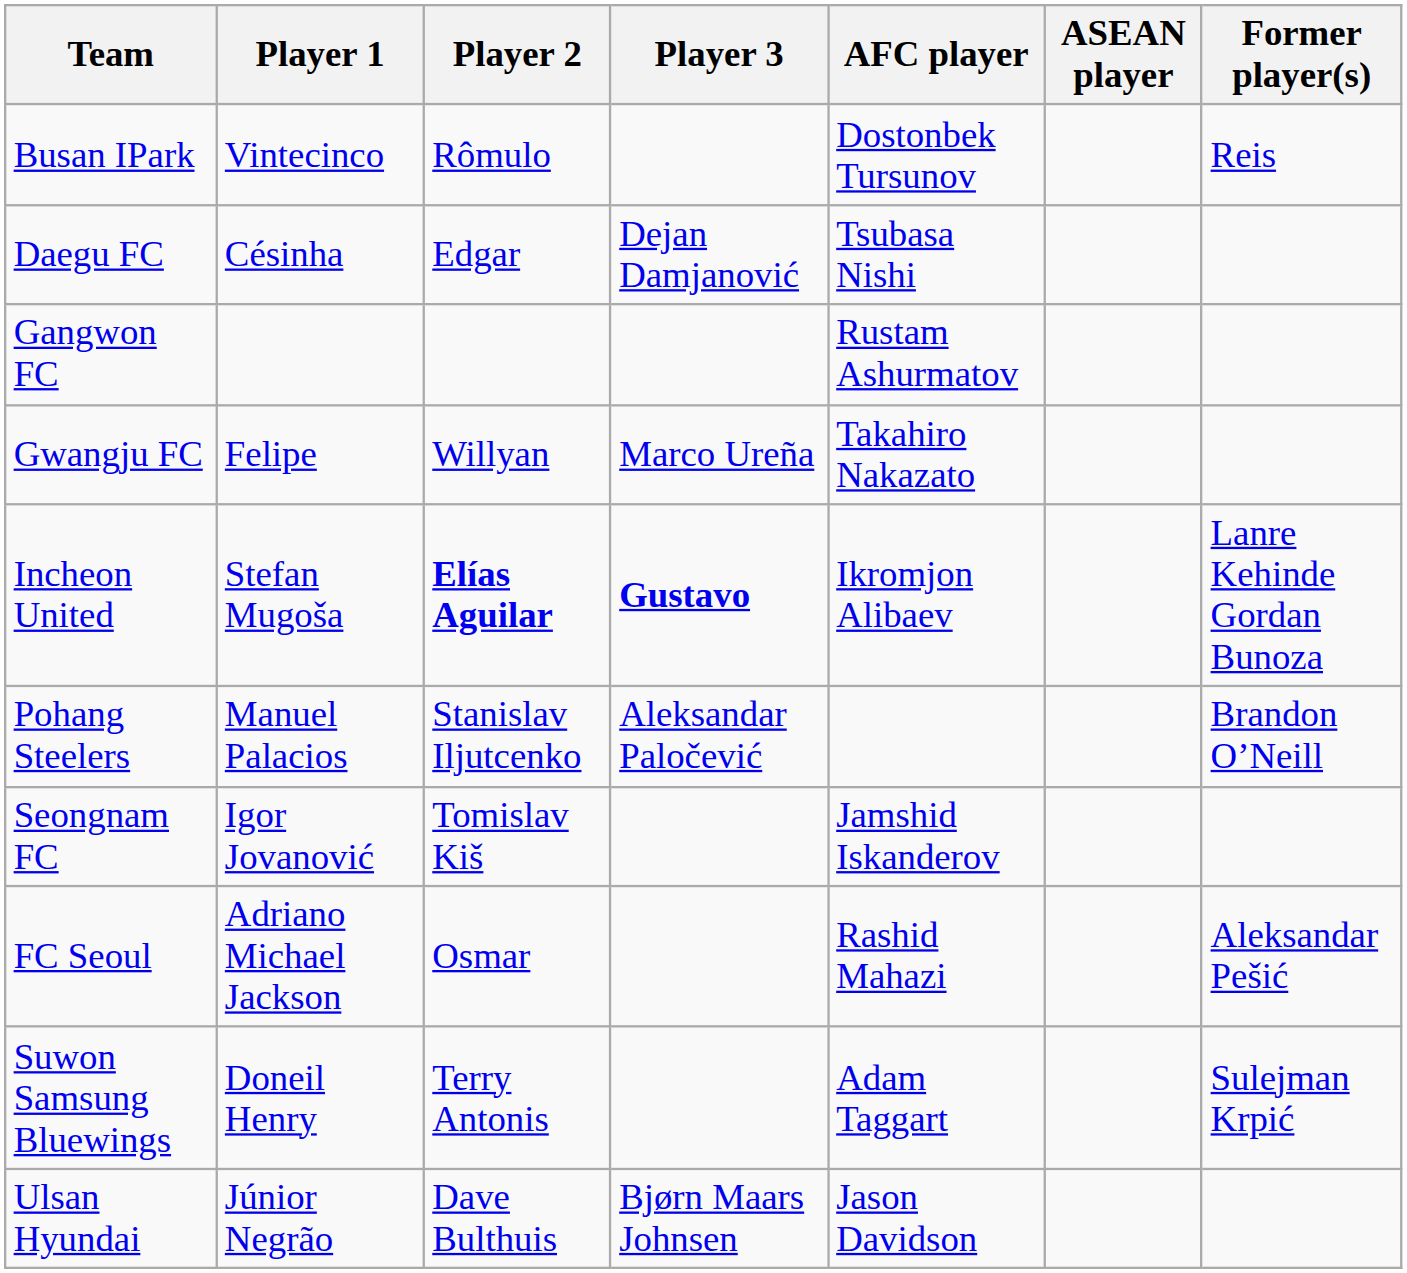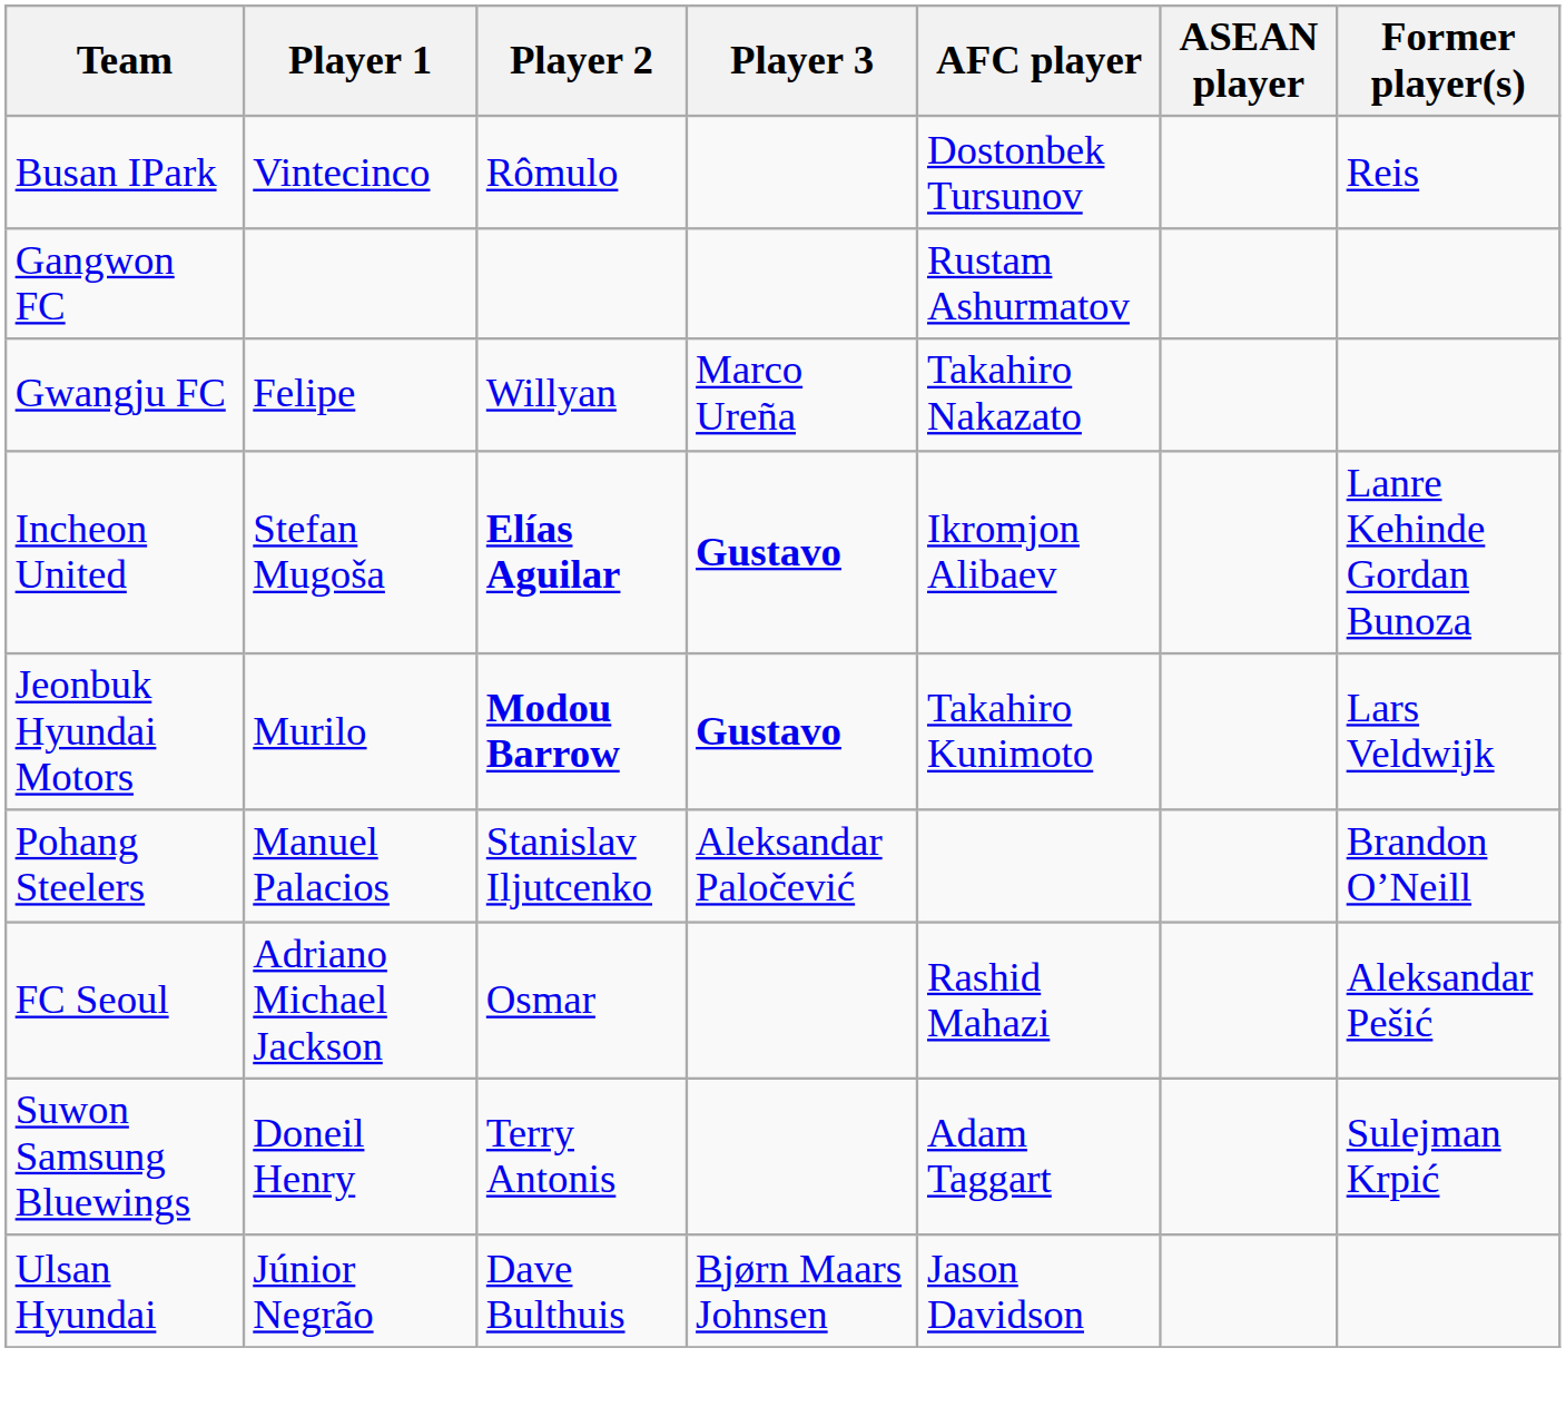- row: Daegu FC | Césinha | Edgar | Dejan Damjanović | Tsubasa Nishi
+ row: Jeonbuk Hyundai Motors | Murilo | Modou Barrow | Gustavo | Takahiro Kunimoto | Lars Veldwijk
- row: Seongnam FC | Igor Jovanović | Tomislav Kiš | Jamshid Iskanderov
